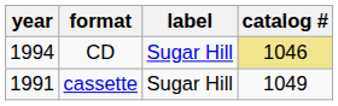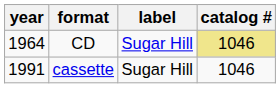CD | year: 1994 -> 1964
cassette | catalog #: 1049 -> 1046
